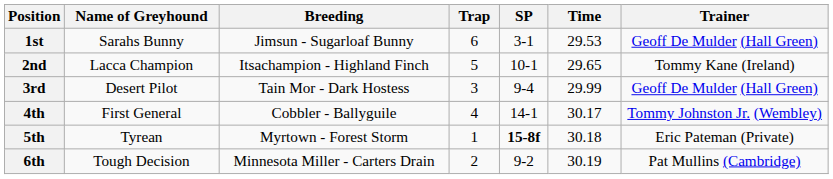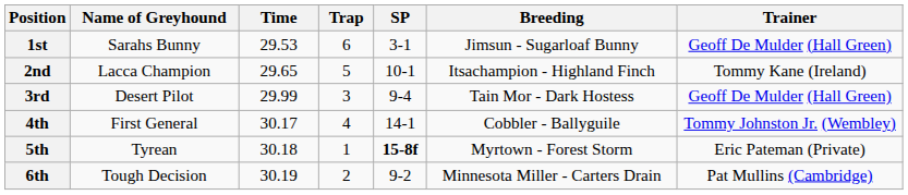columns swapped: Breeding <-> Time
